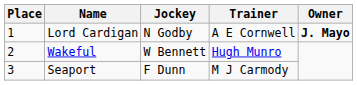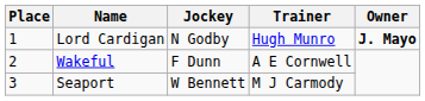Lord Cardigan | Trainer: A E Cornwell -> Hugh Munro
Wakeful | Jockey: W Bennett -> F Dunn
Wakeful | Trainer: Hugh Munro -> A E Cornwell
Seaport | Jockey: F Dunn -> W Bennett
